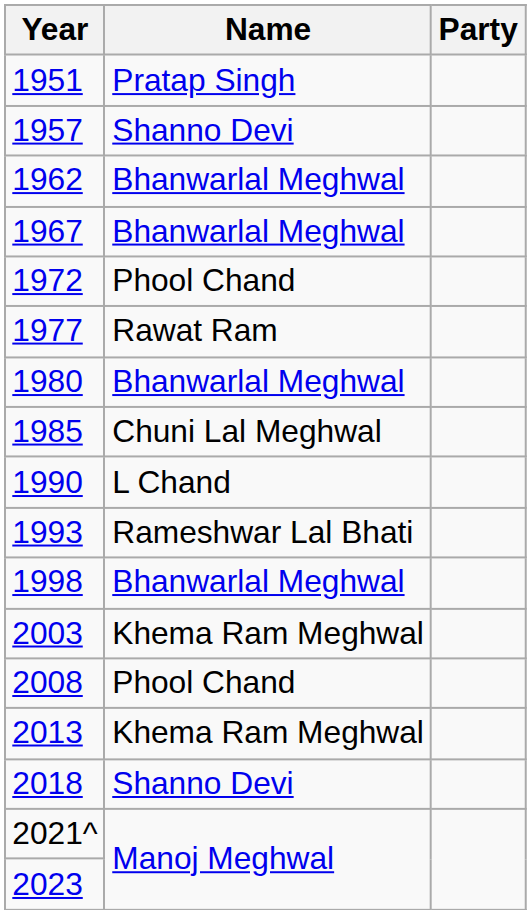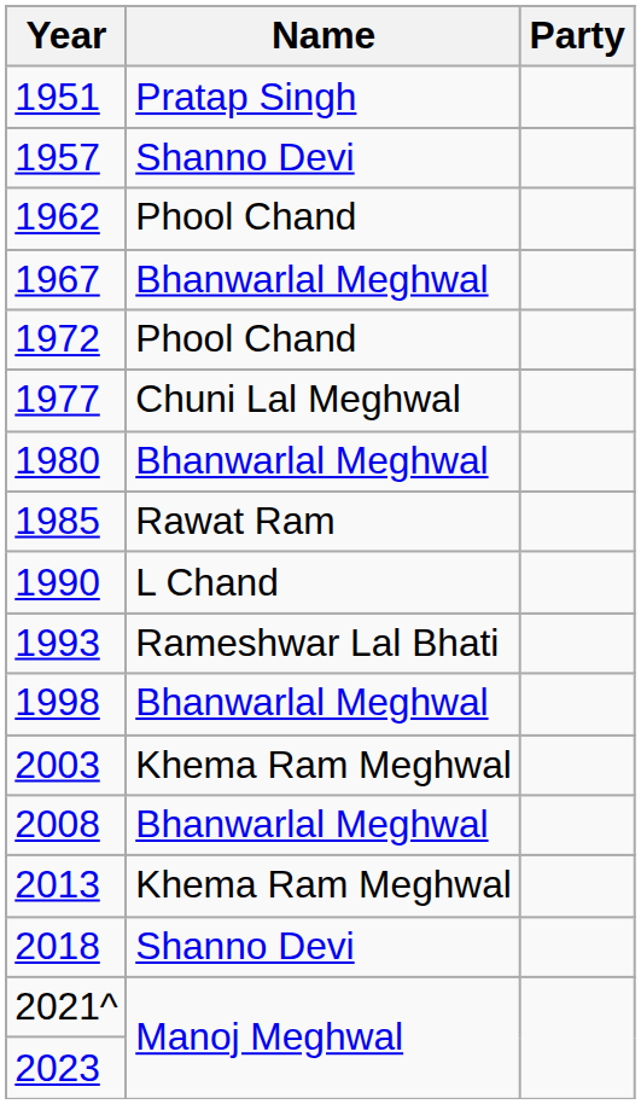1962 | Name: Bhanwarlal Meghwal -> Phool Chand
1977 | Name: Rawat Ram -> Chuni Lal Meghwal
1985 | Name: Chuni Lal Meghwal -> Rawat Ram
2008 | Name: Phool Chand -> Bhanwarlal Meghwal
